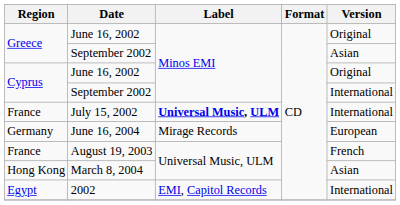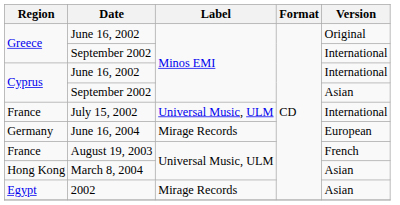Greece / September 2002 | Version: Asian -> International
Cyprus / June 16, 2002 | Version: Original -> International
Cyprus / September 2002 | Version: International -> Asian
July 15, 2002 | Label: bold -> normal
2002 | Label: EMI, Capitol Records -> Mirage Records
2002 | Version: International -> Asian
